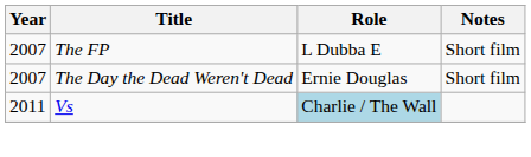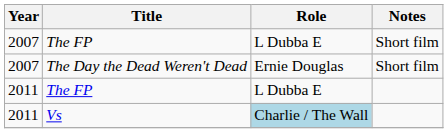+ row: 2011 | The FP | L Dubba E
